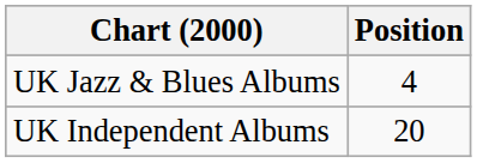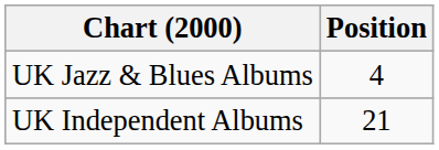UK Independent Albums | Position: 20 -> 21
